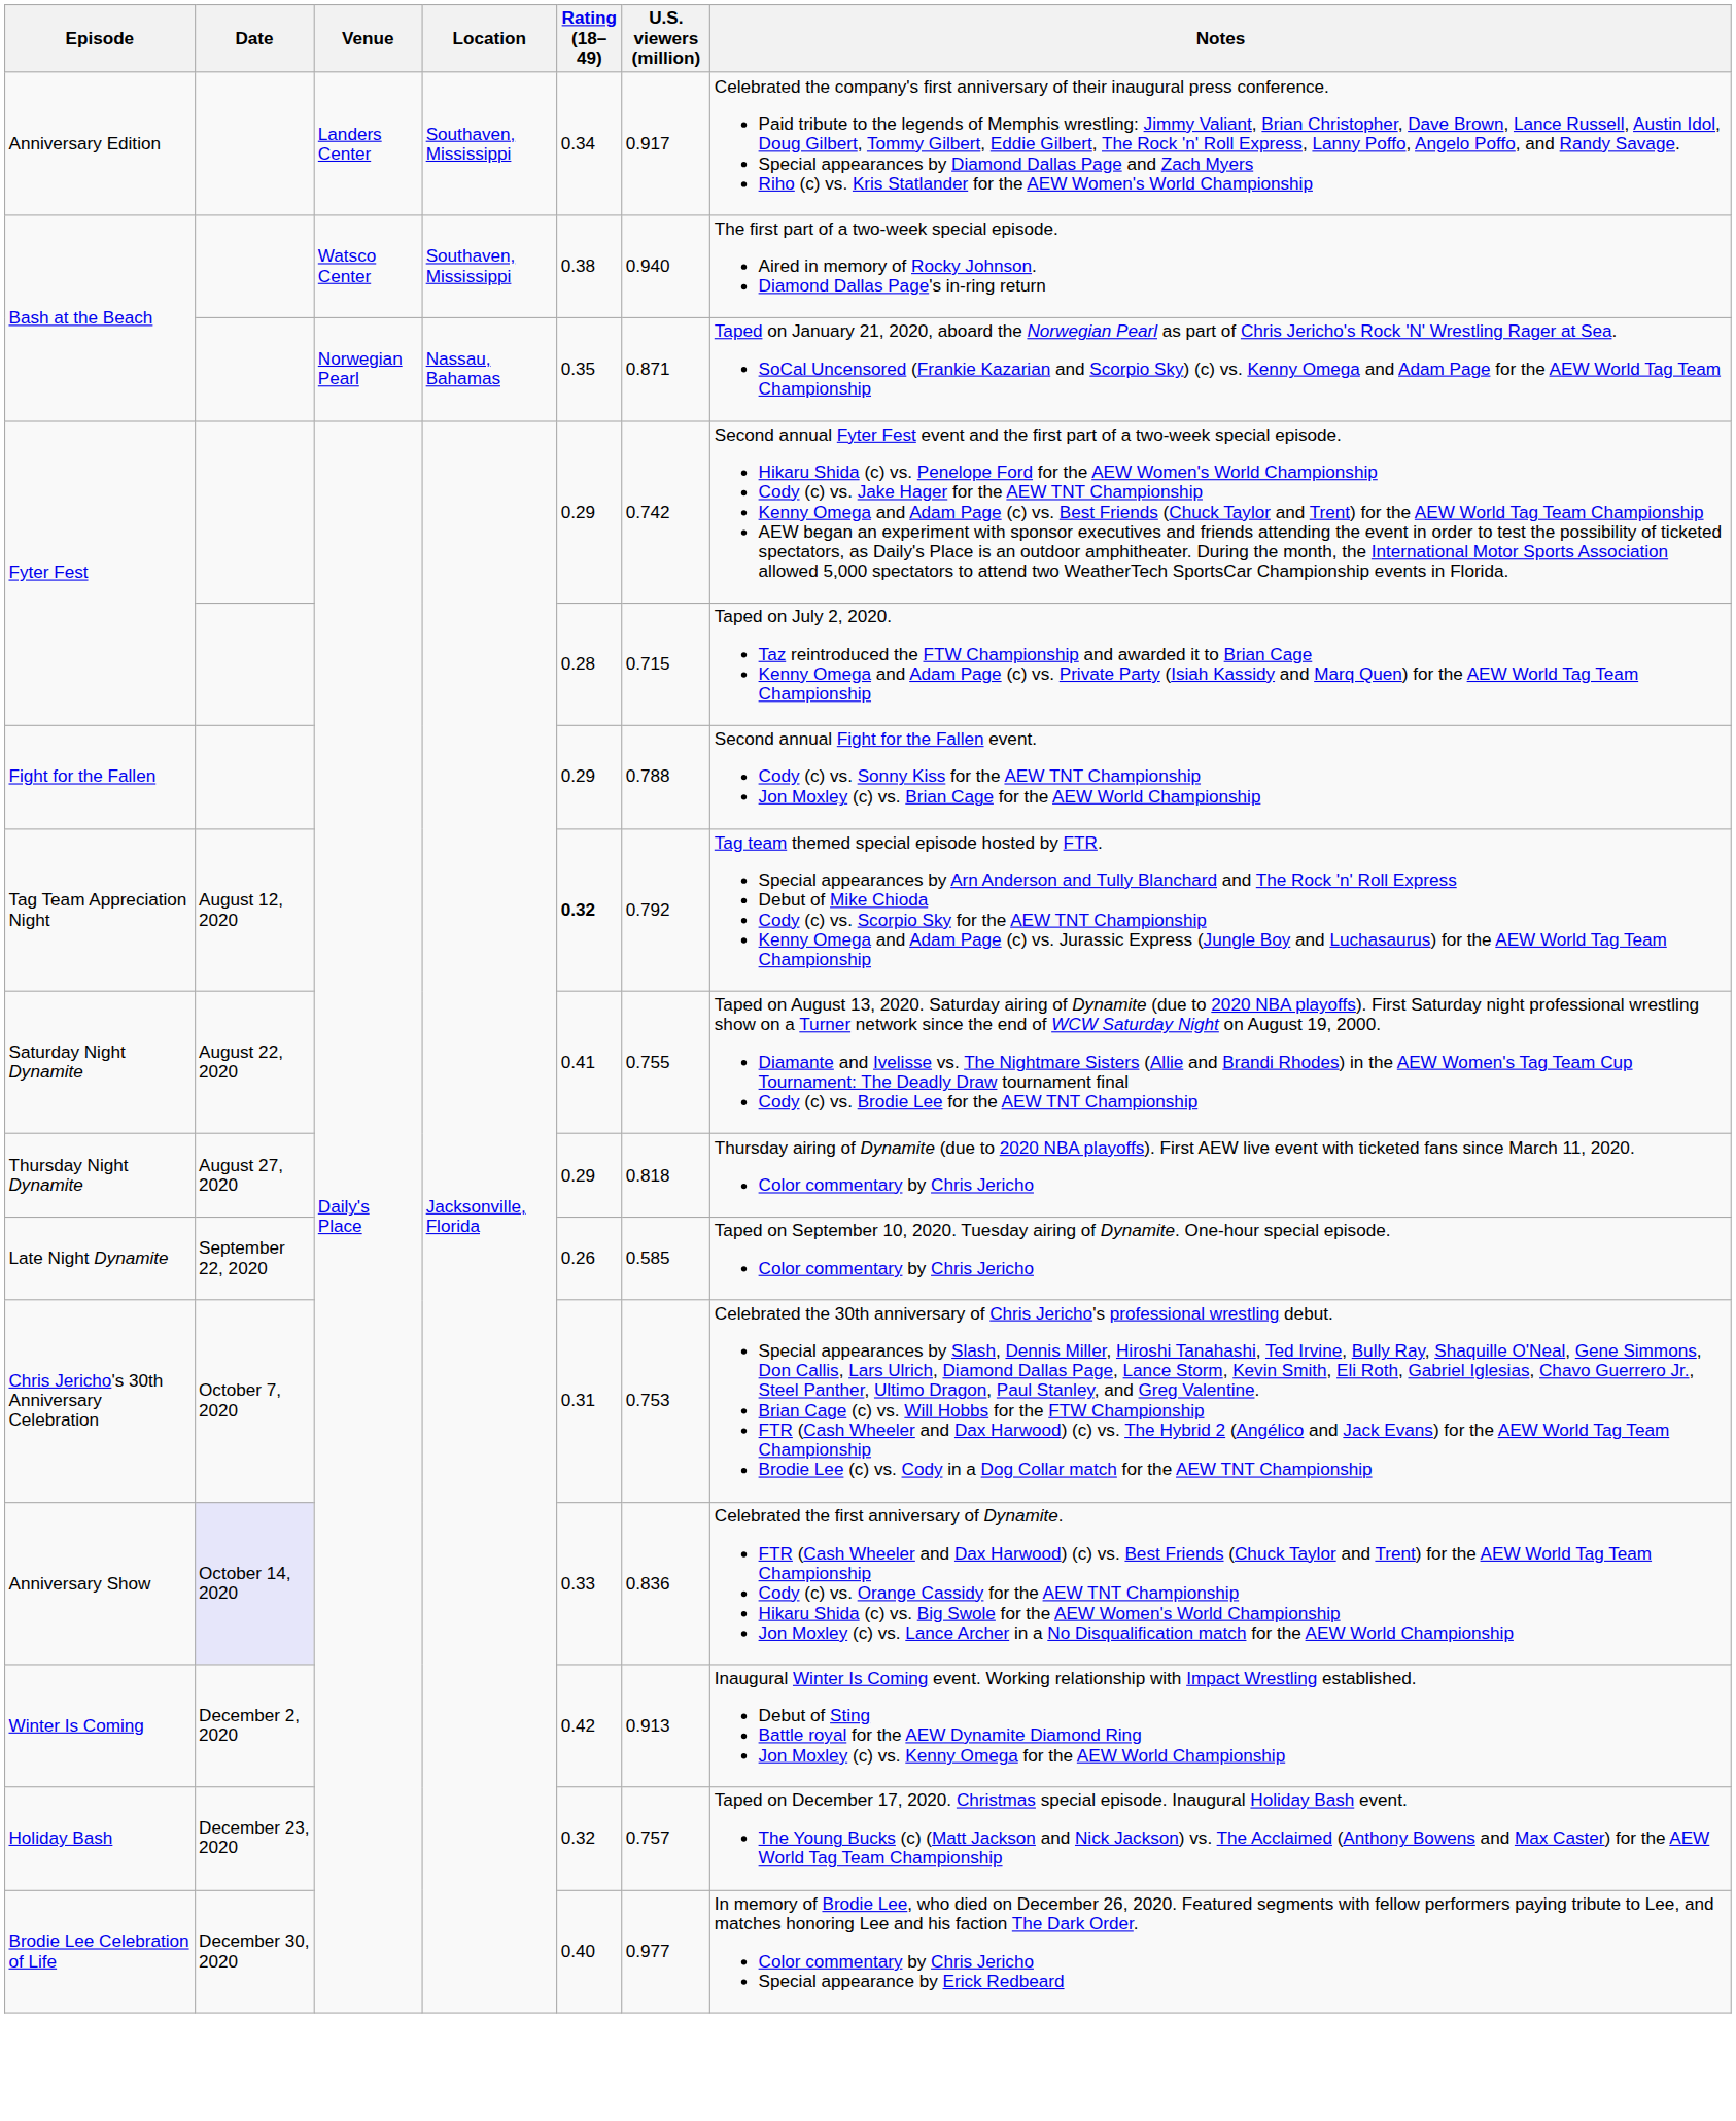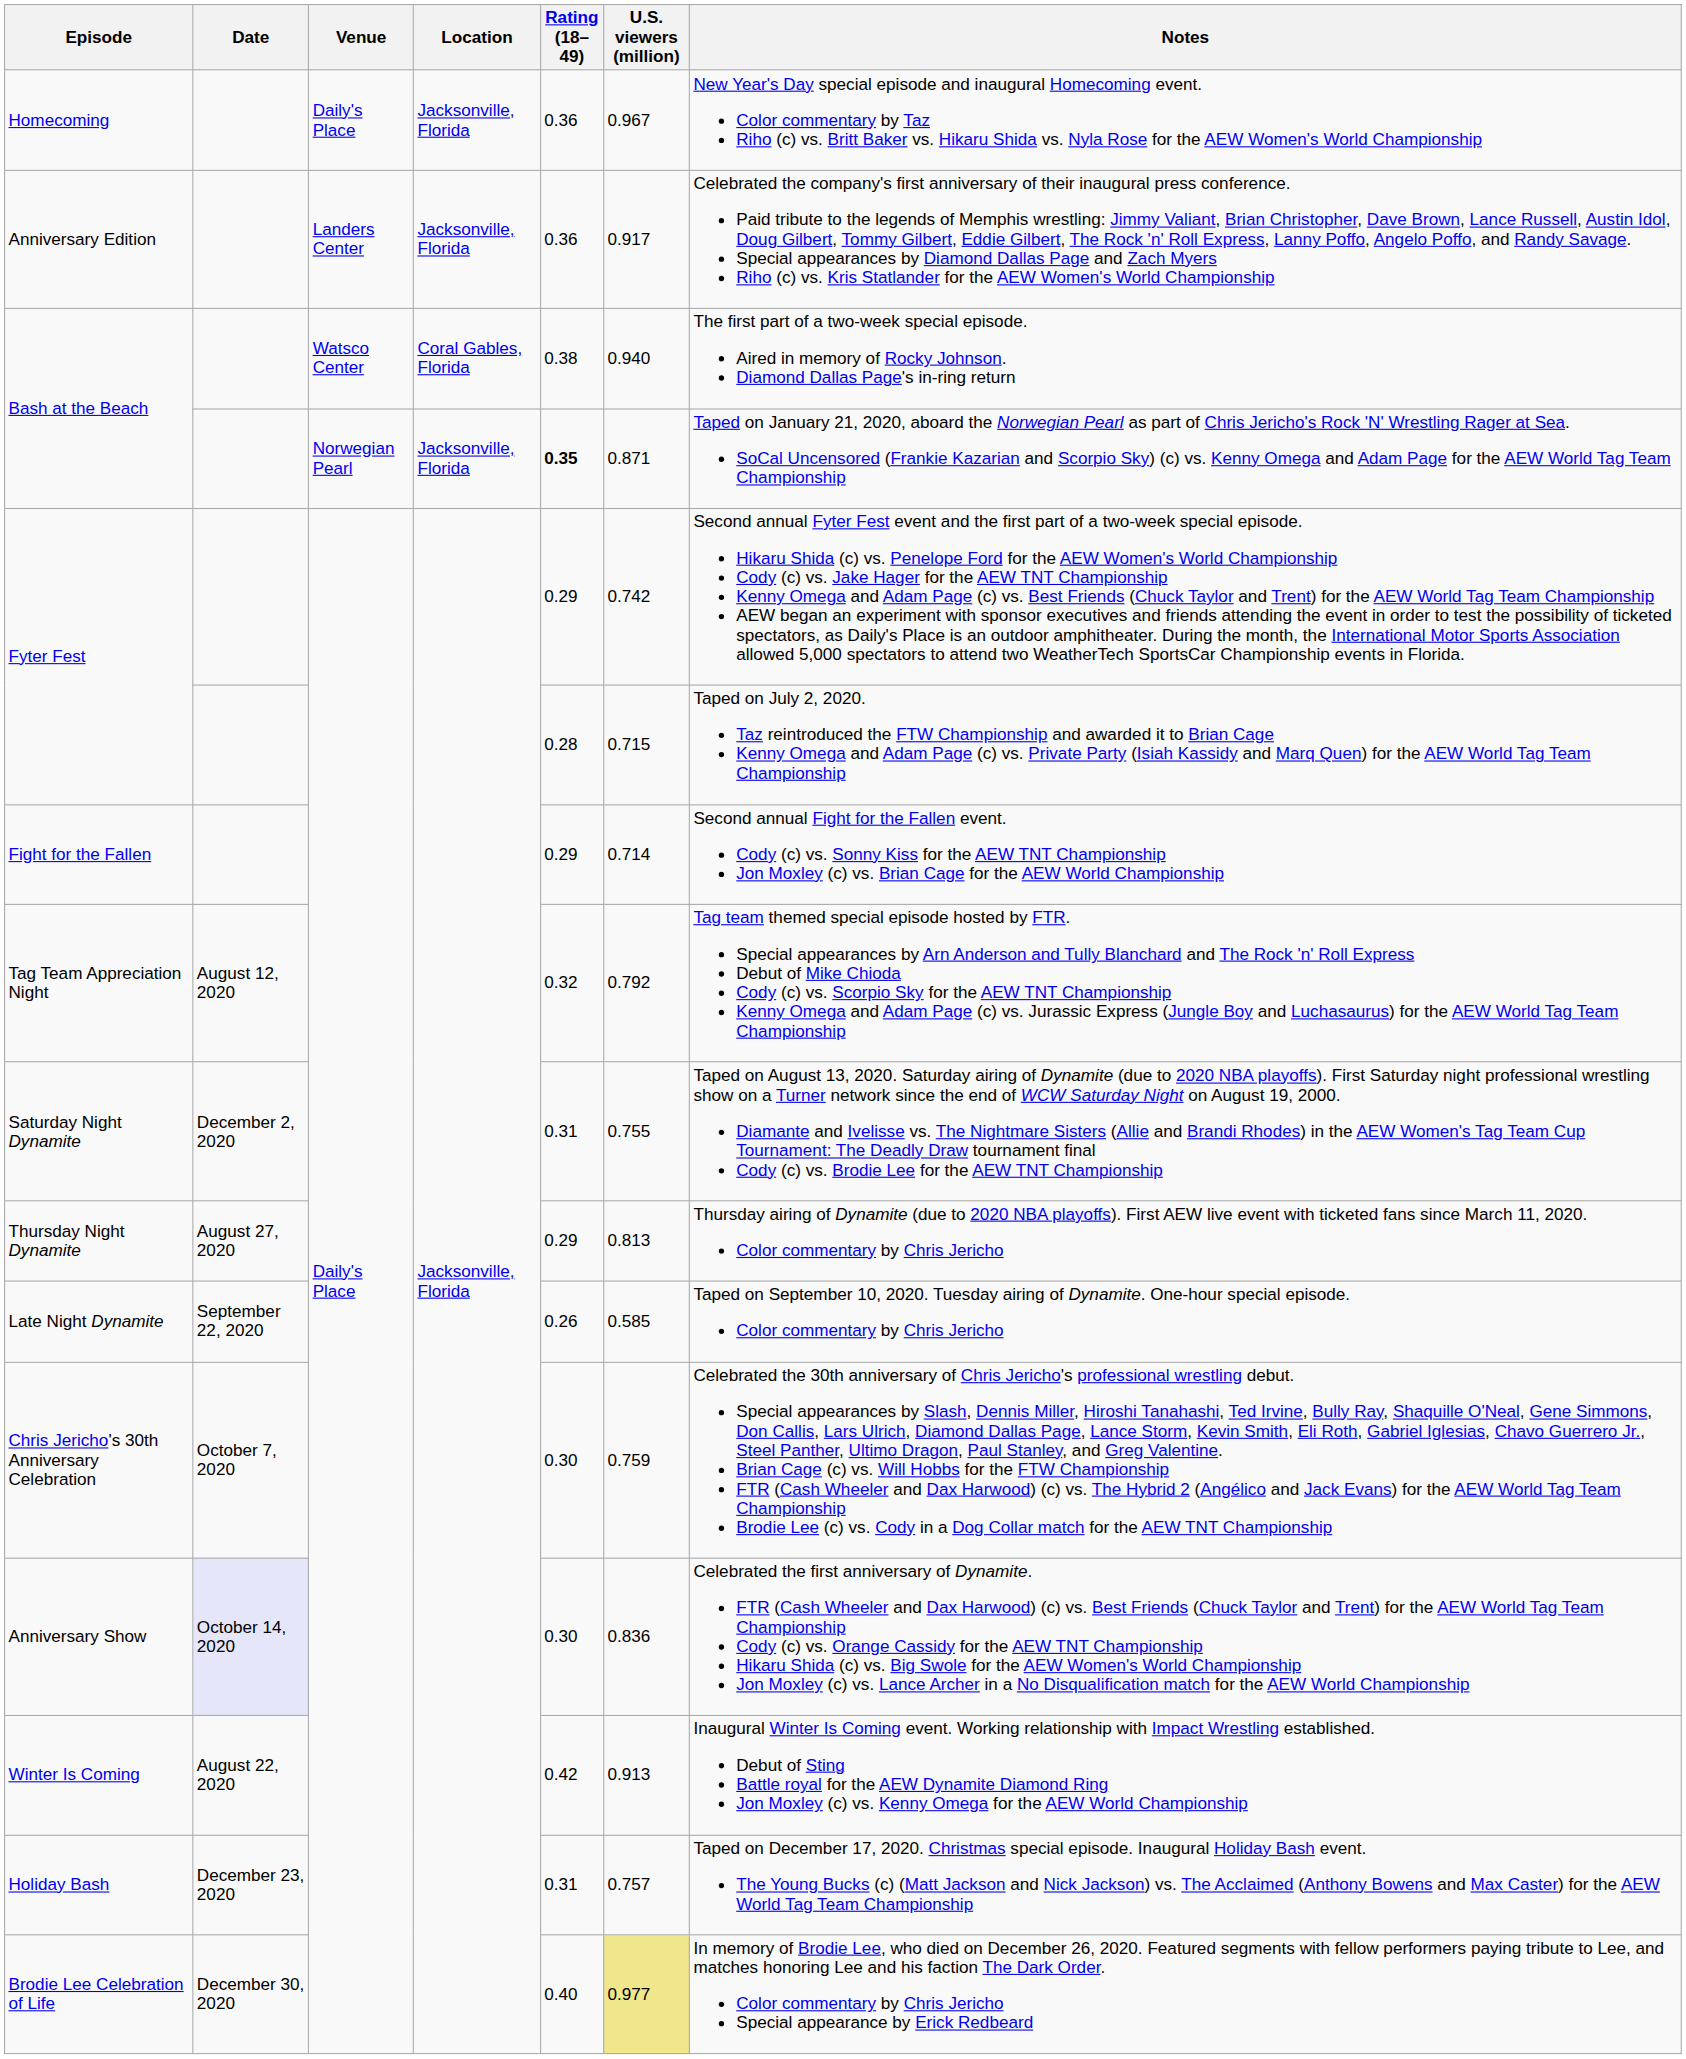+ row: Homecoming | Daily's Place | Jacksonville, Florida | 0.36 | 0.967 | New Year's Day special episode and inaugural Homecoming event. Color commentary by Taz Riho (c) vs. Britt Baker vs. Hikaru Shida vs. Nyla Rose for the AEW Women's World Championship
Anniversary Edition | Location: Southaven, Mississippi -> Jacksonville, Florida
Anniversary Edition | Rating (18–49): 0.34 -> 0.36
Bash at the Beach / Watsco Center | Location: Southaven, Mississippi -> Coral Gables, Florida
Bash at the Beach / Norwegian Pearl | Location: Nassau, Bahamas -> Jacksonville, Florida
Bash at the Beach / Norwegian Pearl | Rating (18–49): normal -> bold
Fight for the Fallen | U.S. viewers (million): 0.788 -> 0.714
Tag Team Appreciation Night | Rating (18–49): bold -> normal
Saturday Night Dynamite | Date: August 22, 2020 -> December 2, 2020
Saturday Night Dynamite | Rating (18–49): 0.41 -> 0.31
Thursday Night Dynamite | U.S. viewers (million): 0.818 -> 0.813
Chris Jericho's 30th Anniversary Celebration | Rating (18–49): 0.31 -> 0.30
Chris Jericho's 30th Anniversary Celebration | U.S. viewers (million): 0.753 -> 0.759
Anniversary Show | Rating (18–49): 0.33 -> 0.30
Winter Is Coming | Date: December 2, 2020 -> August 22, 2020
Holiday Bash | Rating (18–49): 0.32 -> 0.31
Brodie Lee Celebration of Life | U.S. viewers (million): no background -> khaki background
